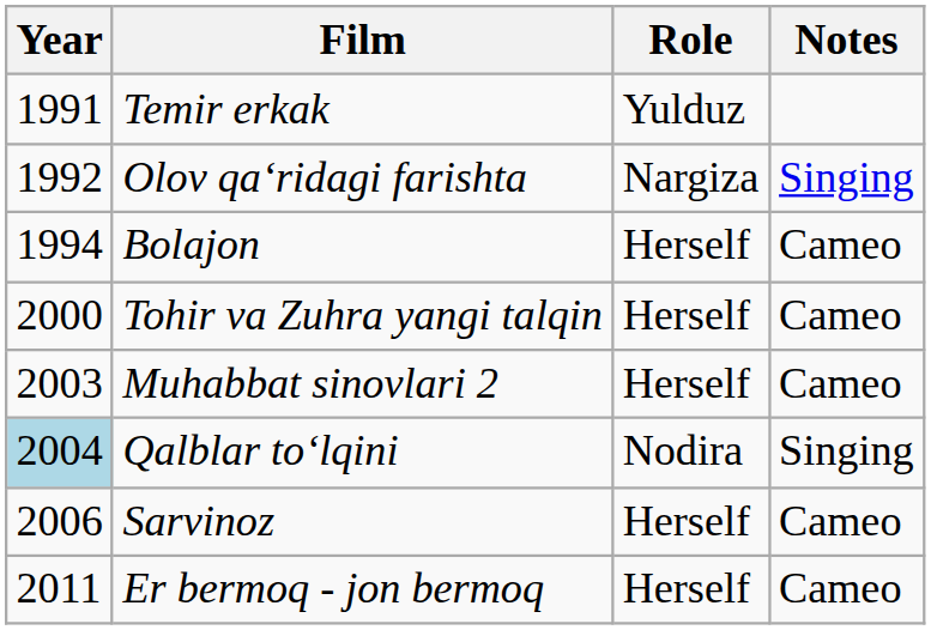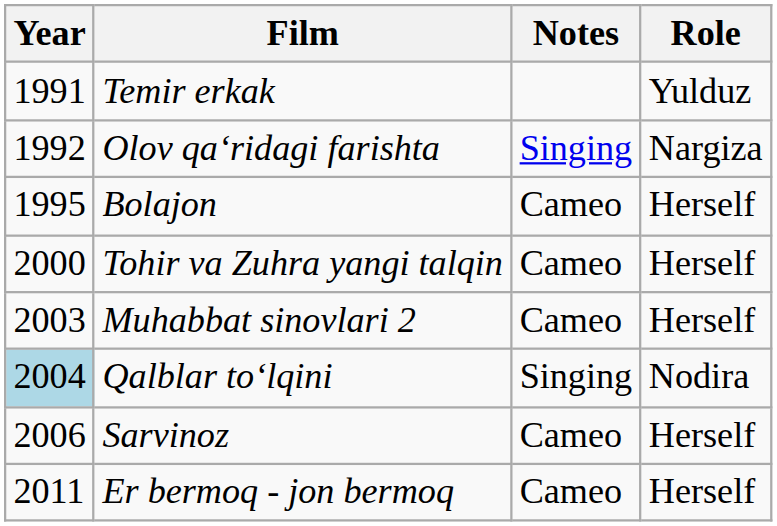columns swapped: Role <-> Notes
Bolajon | Year: 1994 -> 1995
